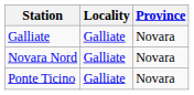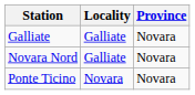Ponte Ticino | Locality: Galliate -> Novara
